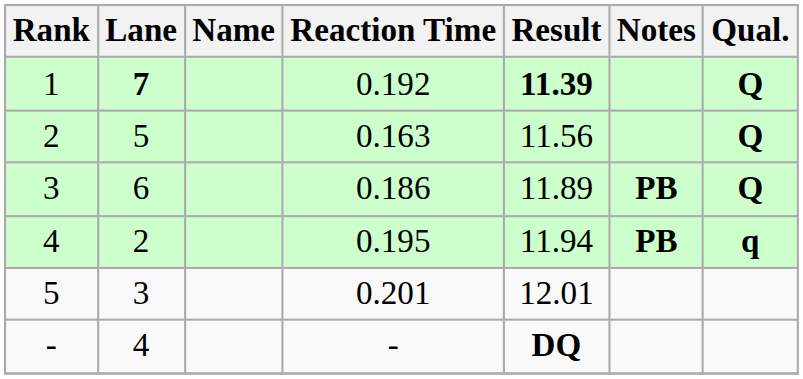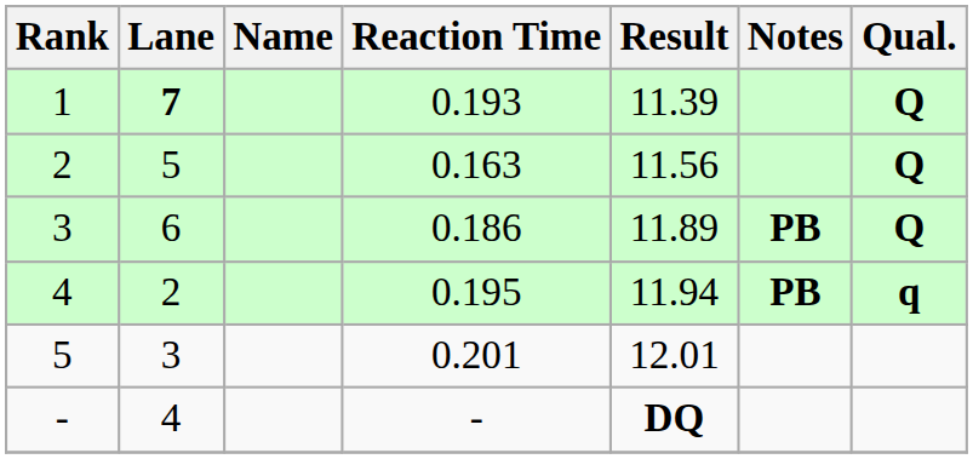1 | Reaction Time: 0.192 -> 0.193
1 | Result: bold -> normal
